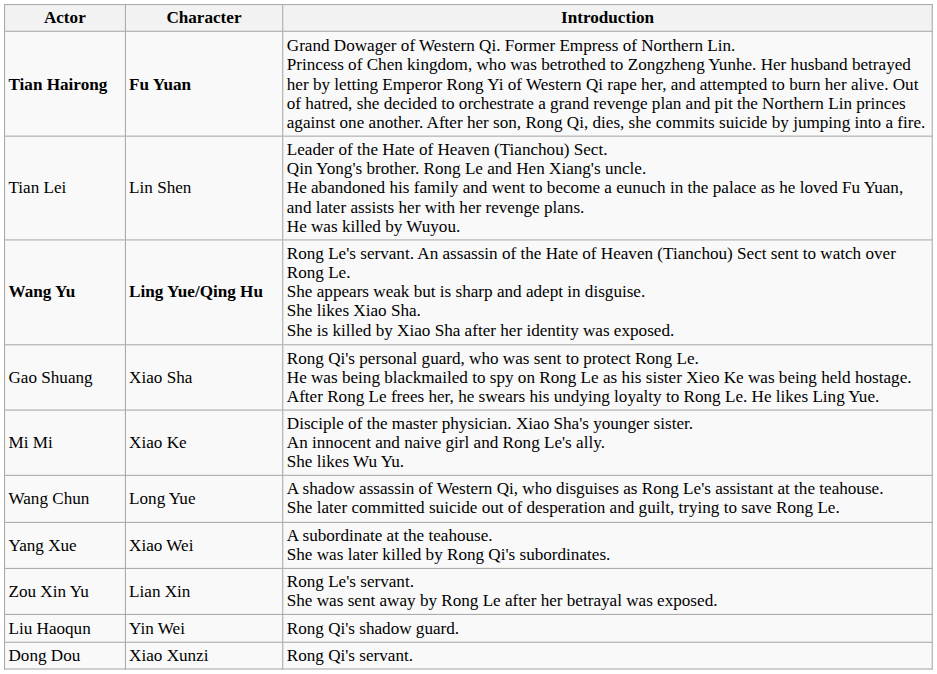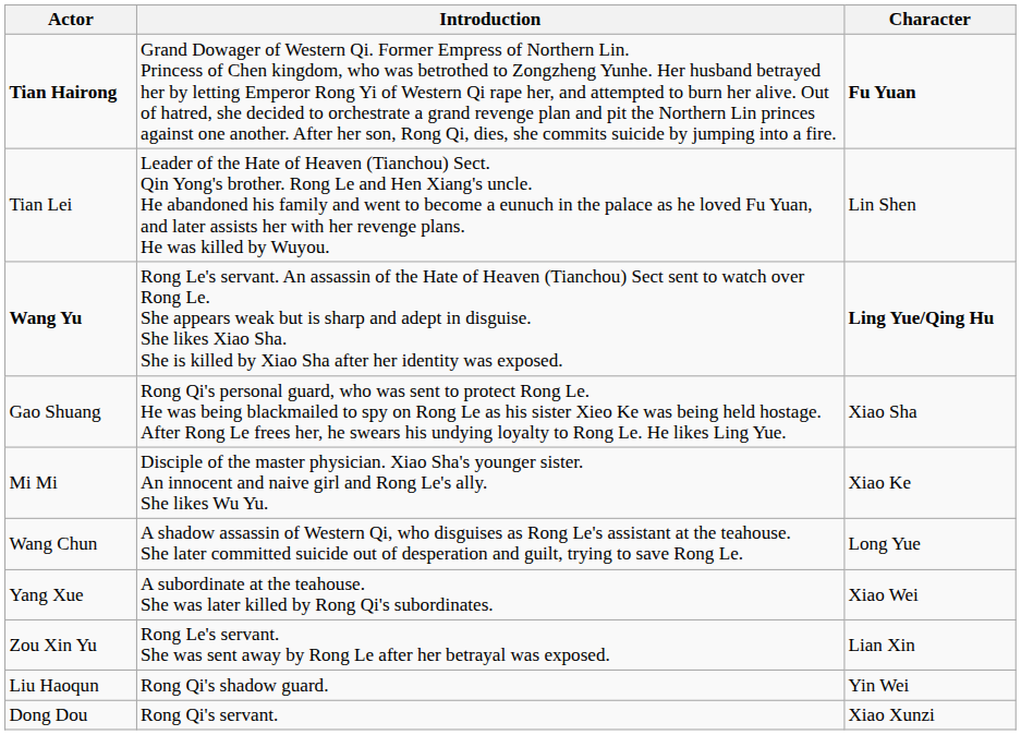columns swapped: Character <-> Introduction
